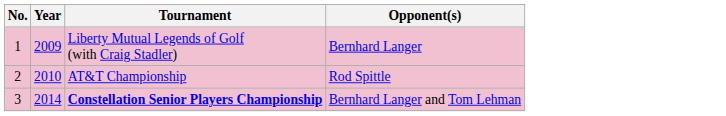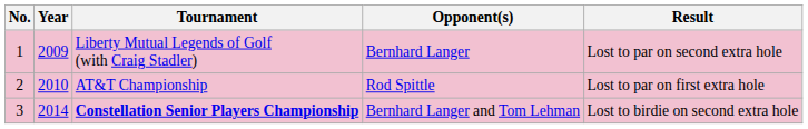+ column: Result | Lost to par on second extra hole | Lost to par on first extra hole | Lost to birdie on second extra hole
